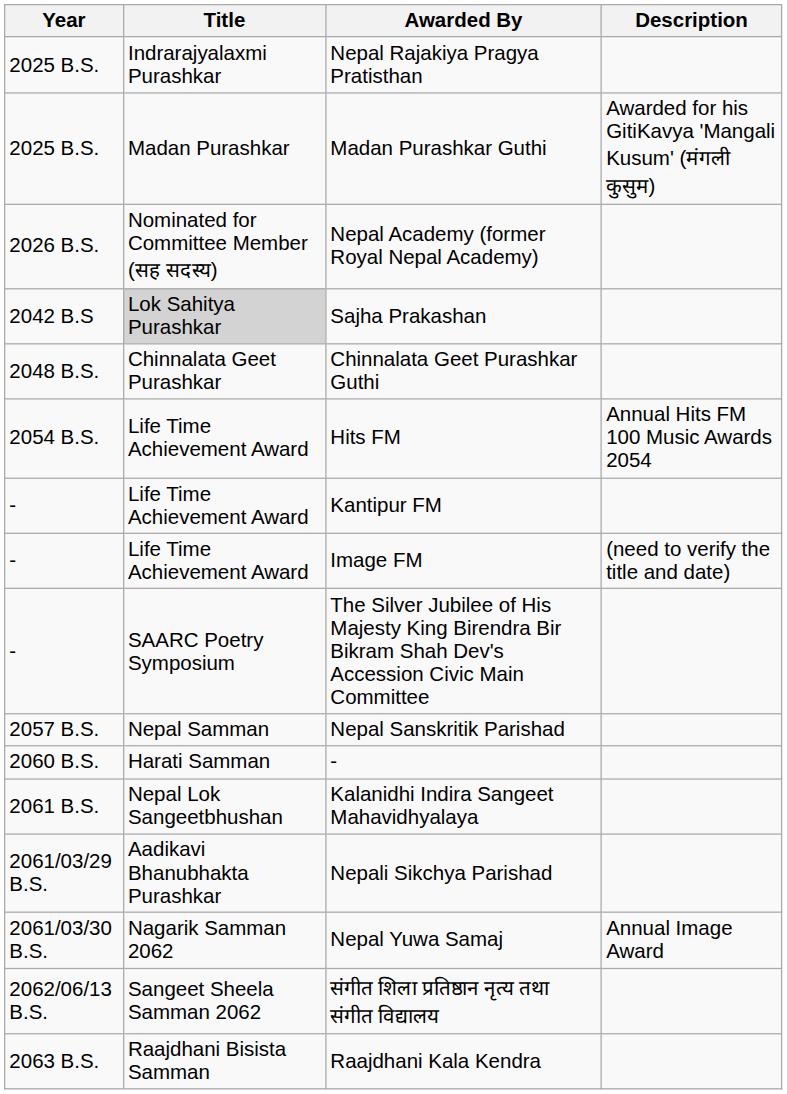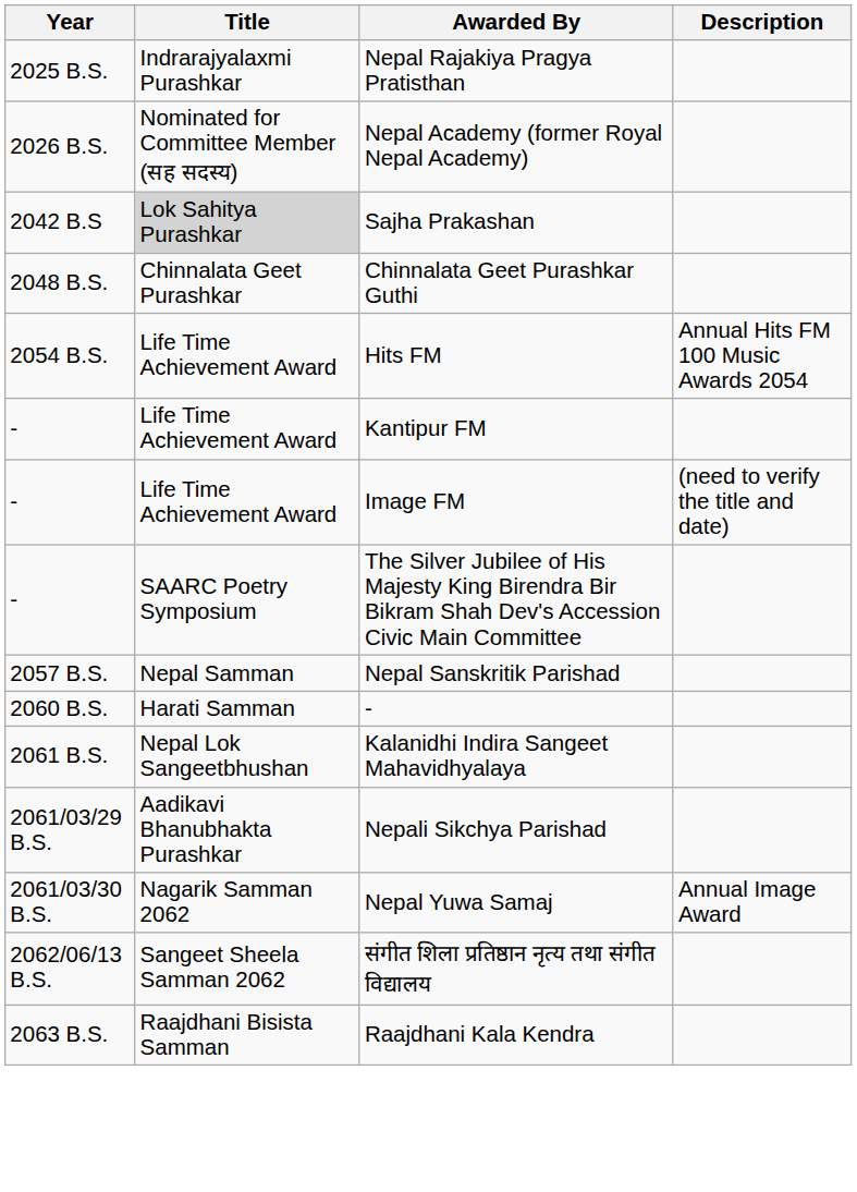- row: 2025 B.S. | Madan Purashkar | Madan Purashkar Guthi | Awarded for his GitiKavya 'Mangali Kusum' (मंगली कुसुम)
